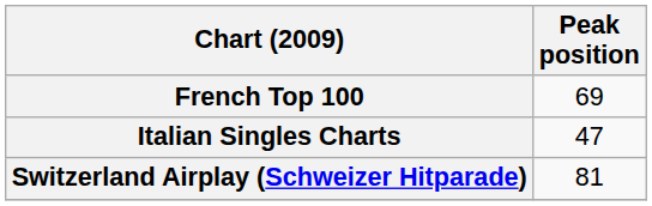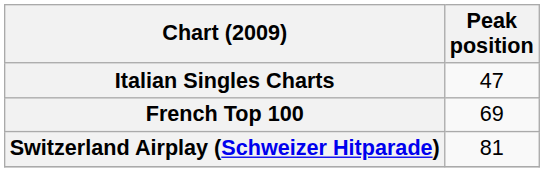rows swapped: French Top 100 <-> Italian Singles Charts
